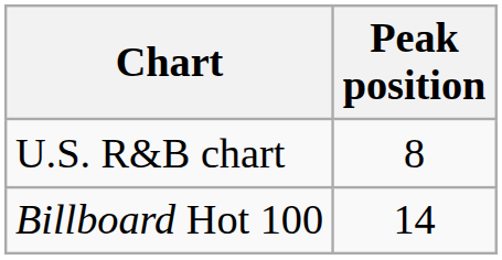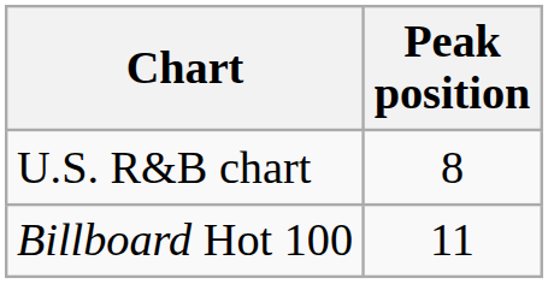Billboard Hot 100 | Peak position: 14 -> 11
